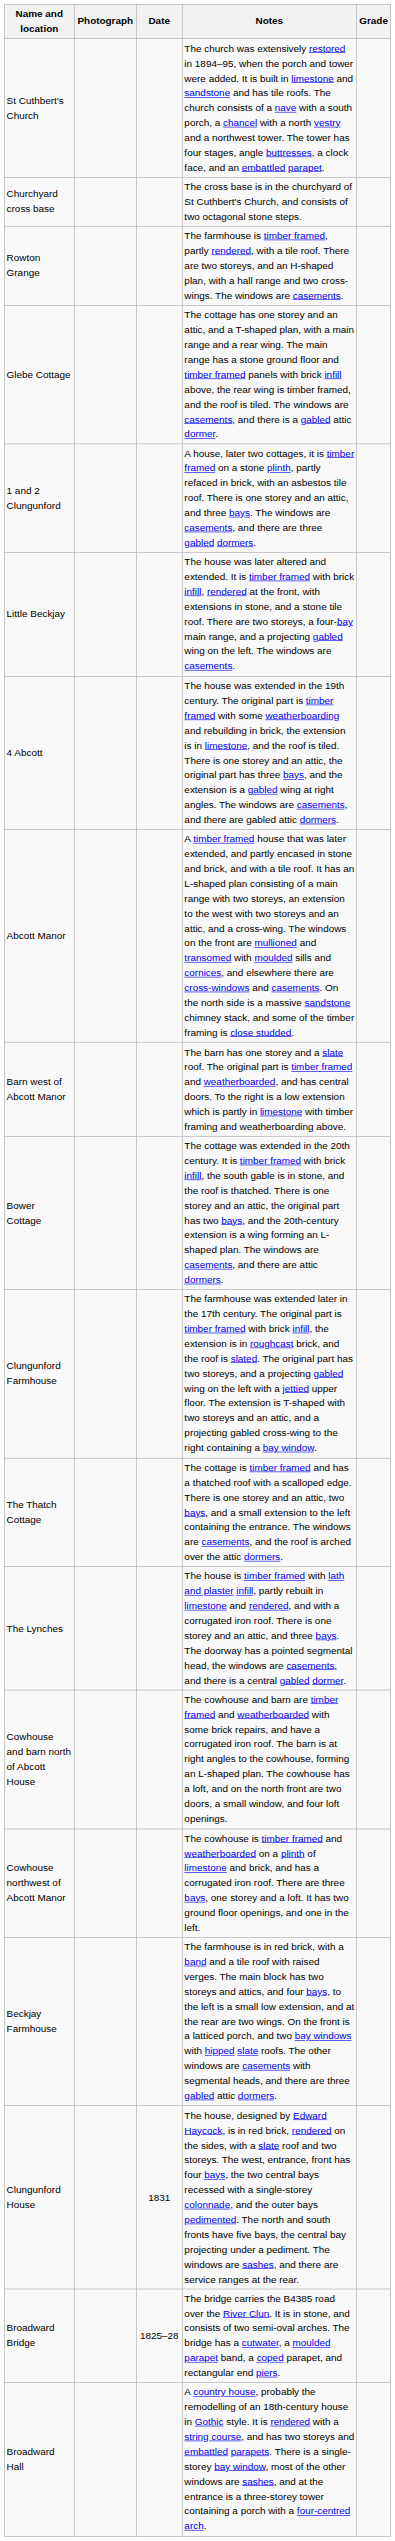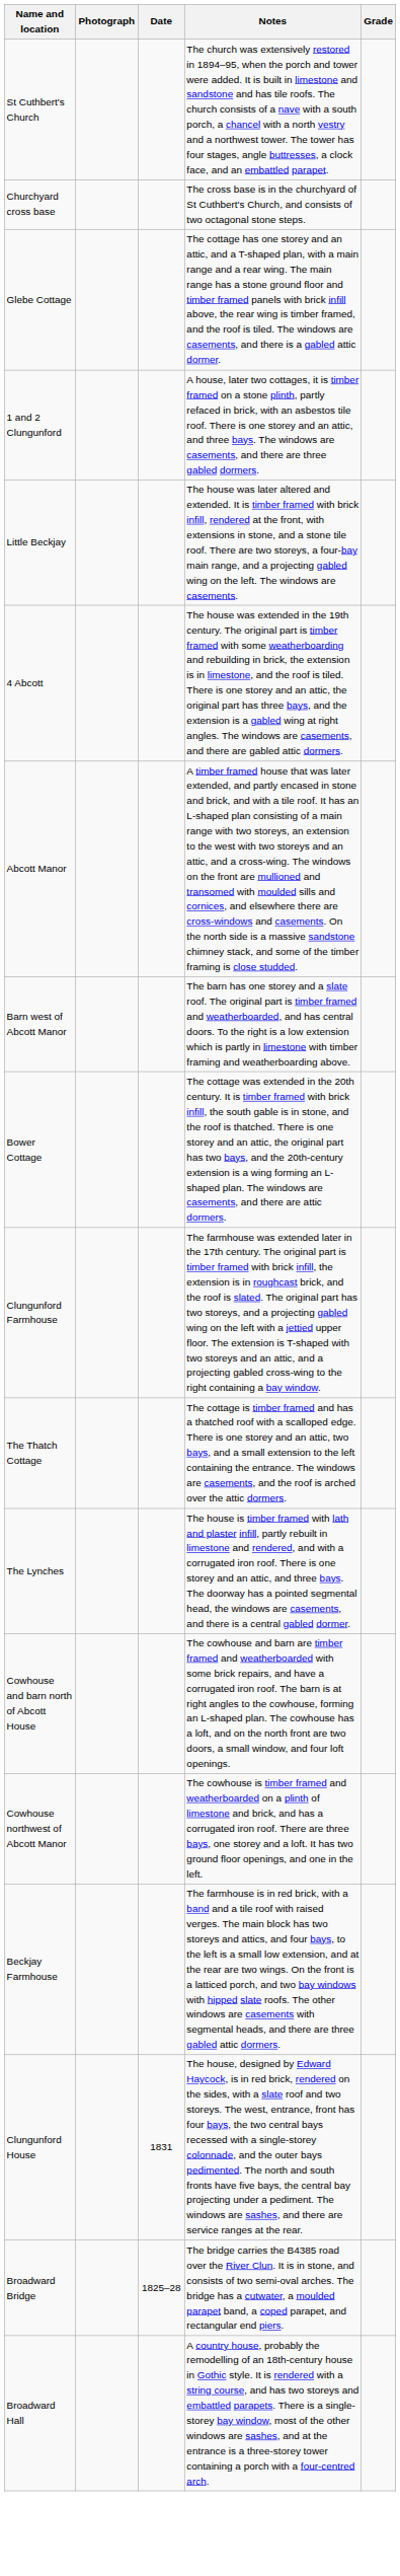- row: Rowton Grange | The farmhouse is timber framed, partly rendered, with a tile roof. There are two storeys, and an H-shaped plan, with a hall range and two cross-wings. The windows are casements.
